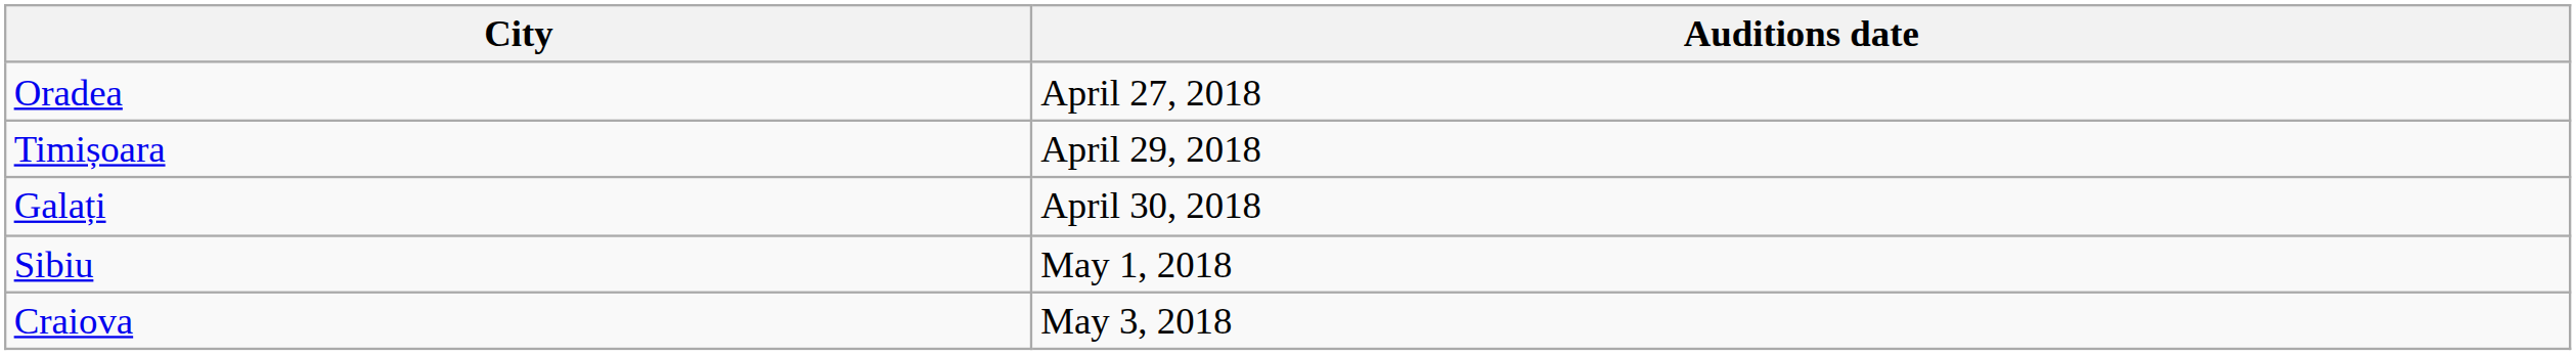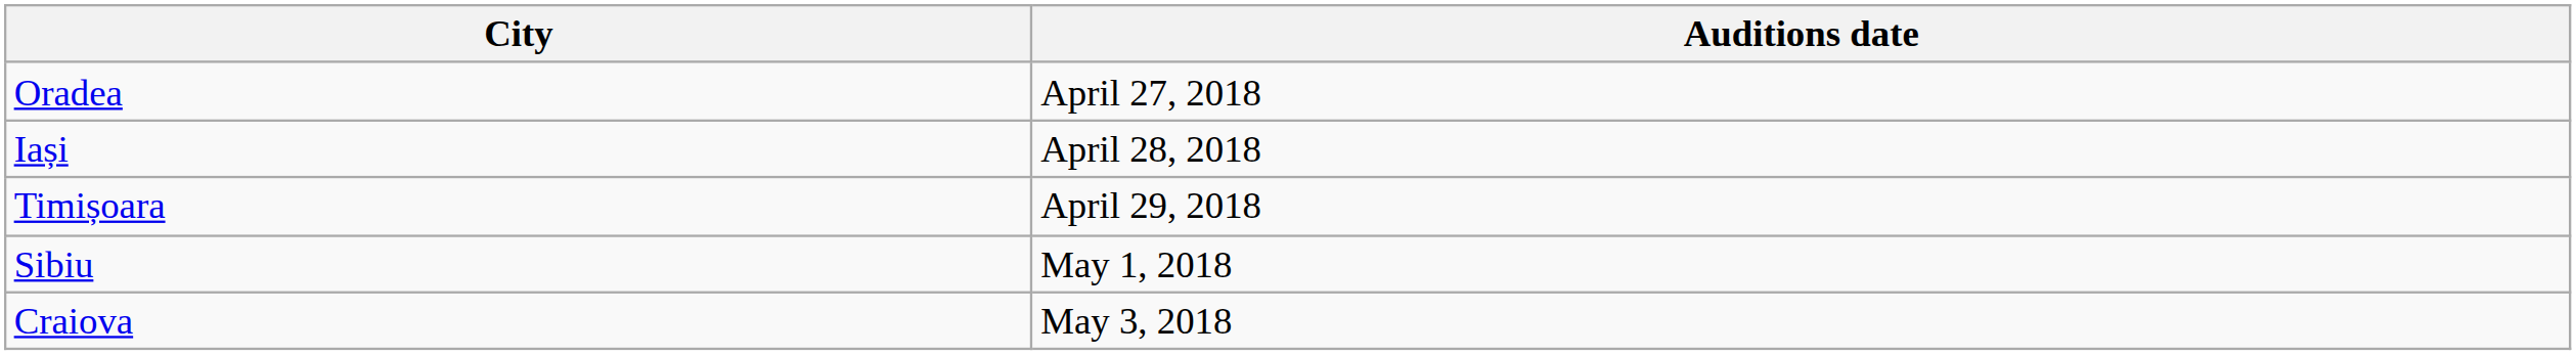+ row: Iași | April 28, 2018
- row: Galați | April 30, 2018
